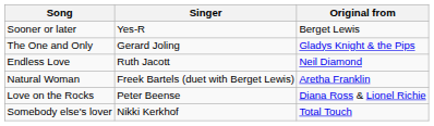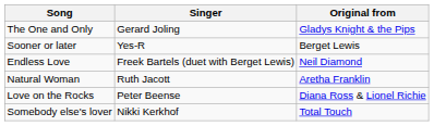rows swapped: Sooner or later <-> The One and Only
Endless Love | Singer: Ruth Jacott -> Freek Bartels (duet with Berget Lewis)
Natural Woman | Singer: Freek Bartels (duet with Berget Lewis) -> Ruth Jacott
